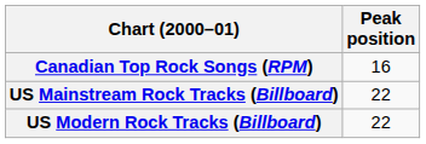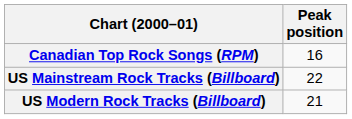US Modern Rock Tracks (Billboard) | Peak position: 22 -> 21
